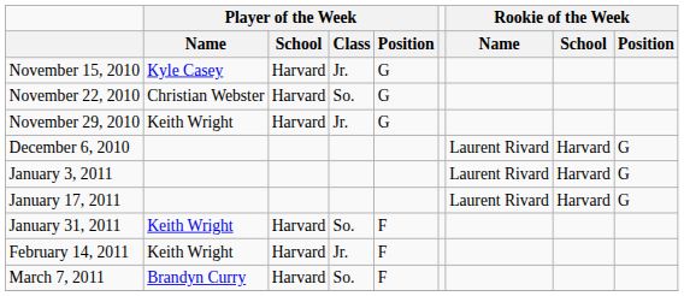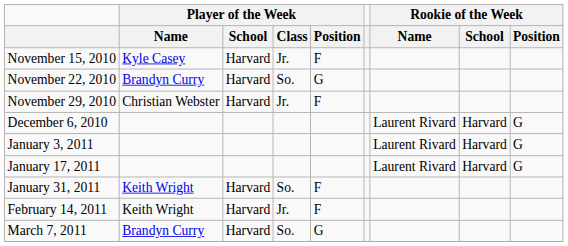November 15, 2010 | Player of the Week / Position: G -> F
November 22, 2010 | Player of the Week / Name: Christian Webster -> Brandyn Curry
November 29, 2010 | Player of the Week / Name: Keith Wright -> Christian Webster
November 29, 2010 | Player of the Week / Position: G -> F
March 7, 2011 | Player of the Week / Position: F -> G
